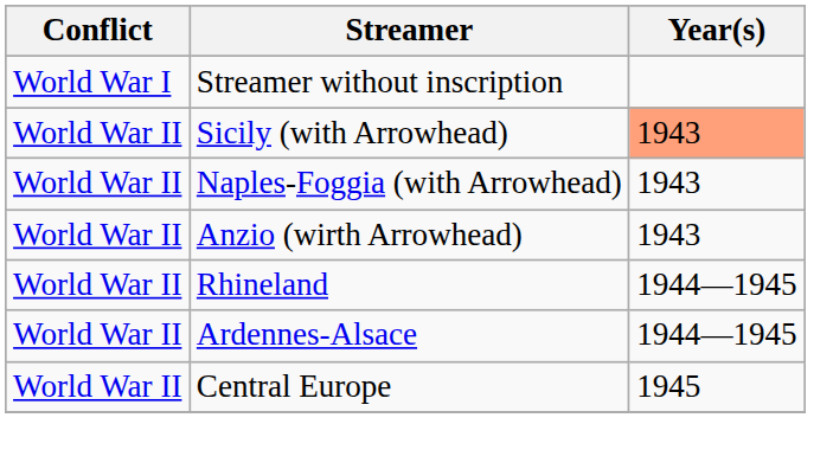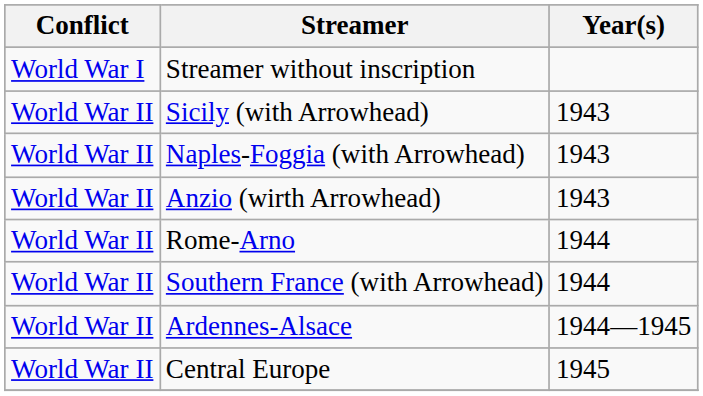Sicily (with Arrowhead) | Year(s): lightsalmon background -> no background
+ row: World War II | Rome-Arno | 1944
+ row: World War II | Southern France (with Arrowhead) | 1944
- row: World War II | Rhineland | 1944—1945
